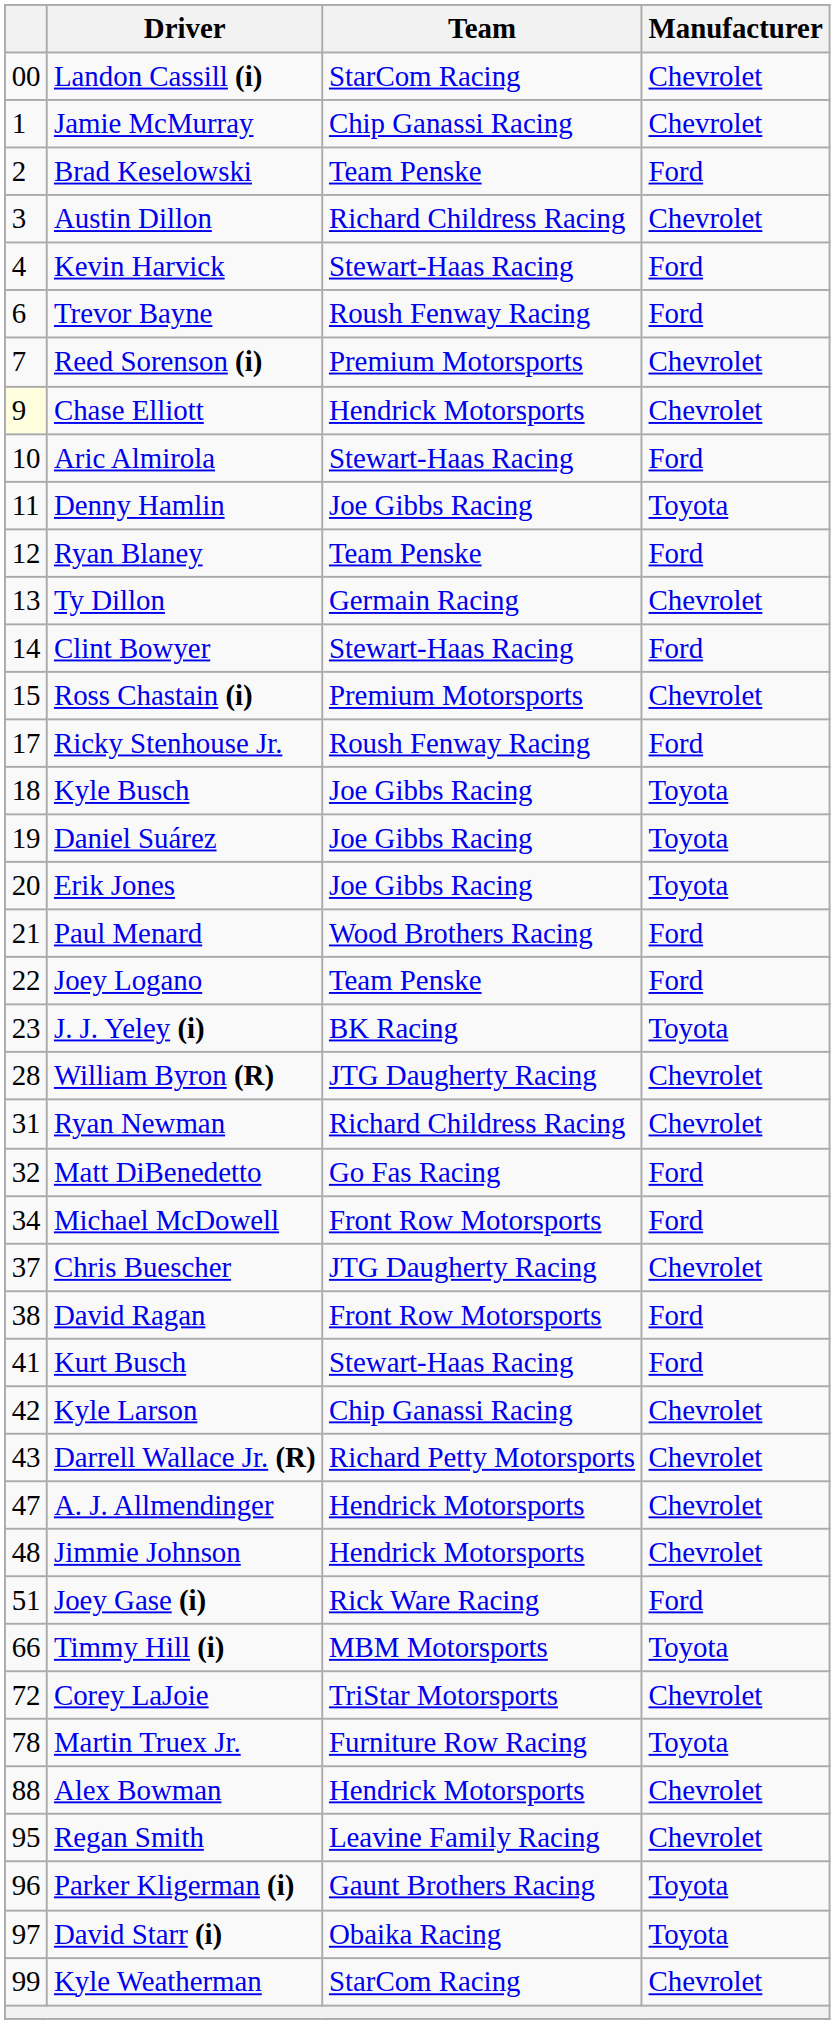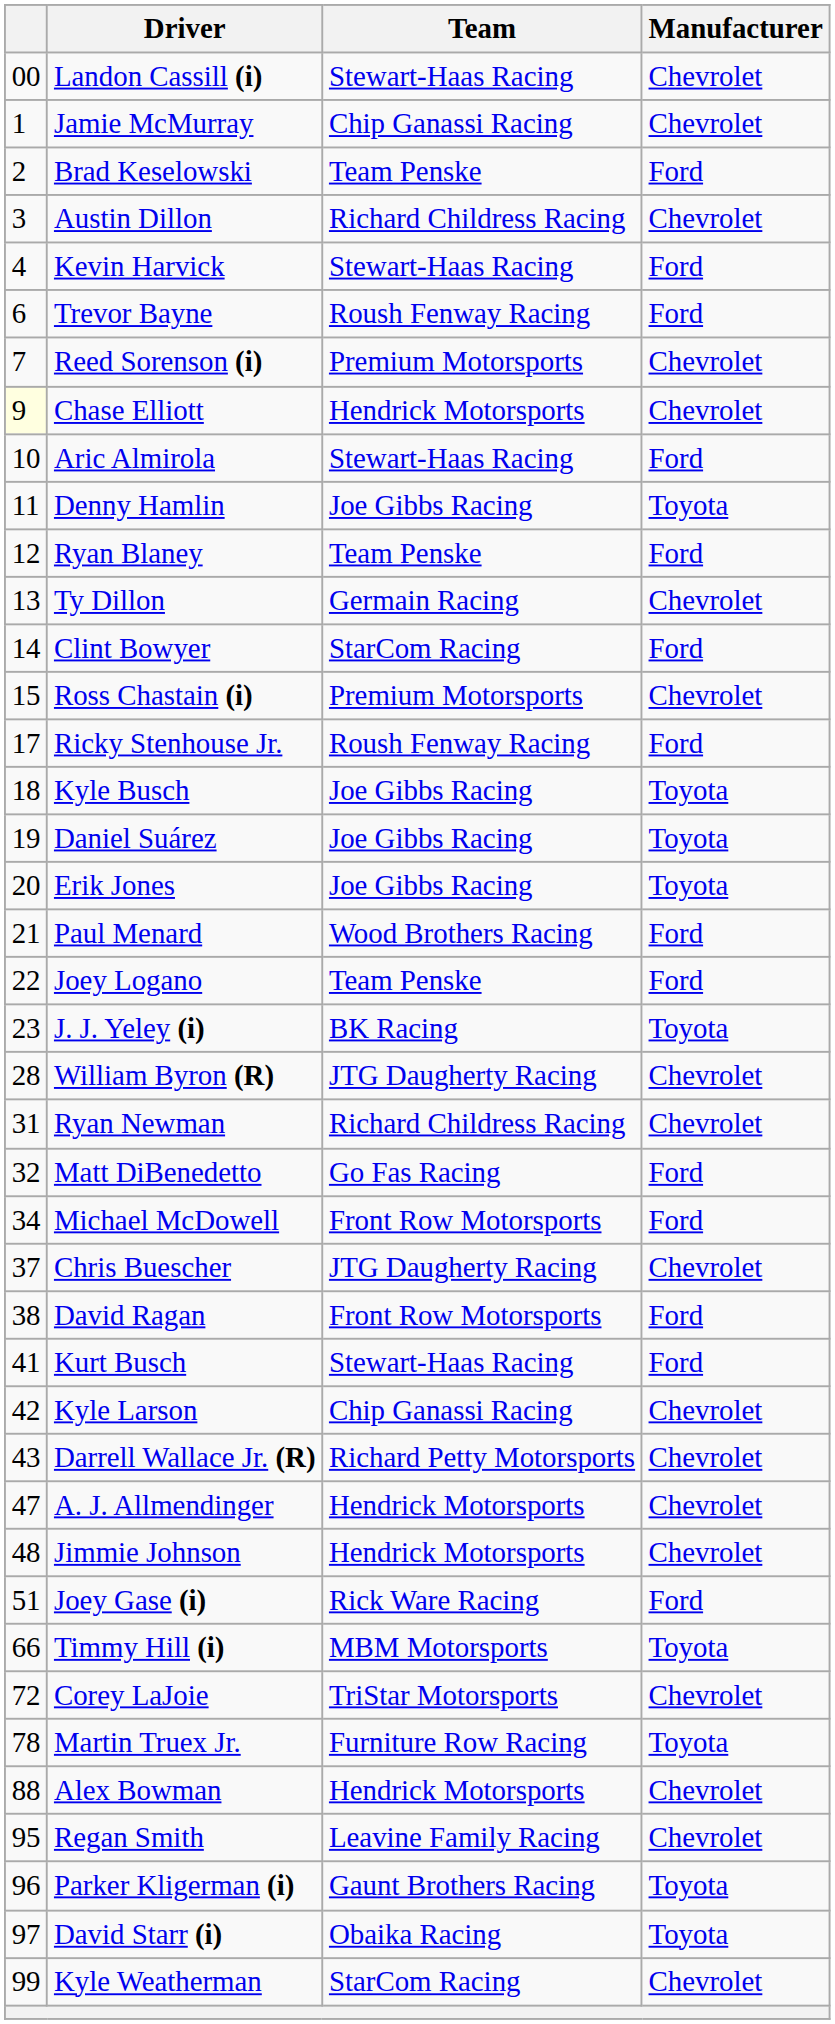Landon Cassill (i) | Team: StarCom Racing -> Stewart-Haas Racing
Clint Bowyer | Team: Stewart-Haas Racing -> StarCom Racing
